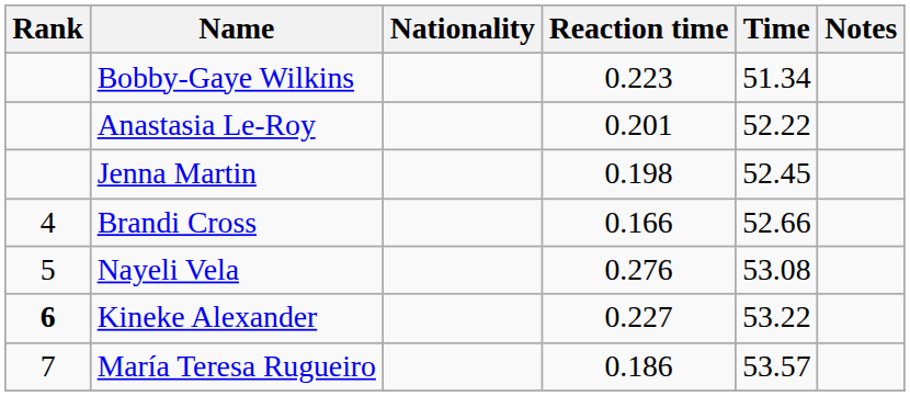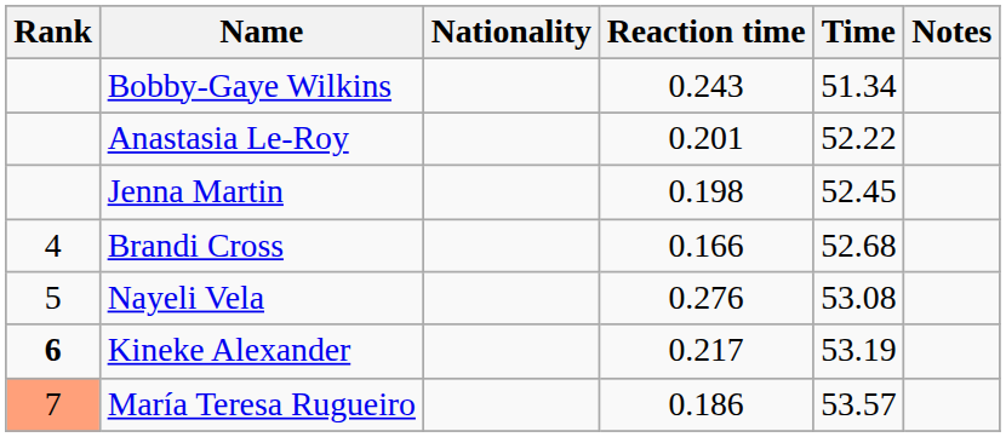Bobby-Gaye Wilkins | Reaction time: 0.223 -> 0.243
Brandi Cross | Time: 52.66 -> 52.68
Kineke Alexander | Reaction time: 0.227 -> 0.217
Kineke Alexander | Time: 53.22 -> 53.19
María Teresa Rugueiro | Rank: no background -> lightsalmon background
